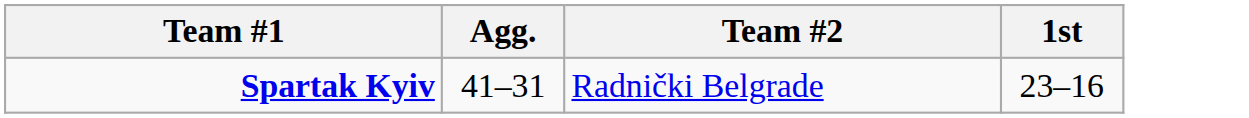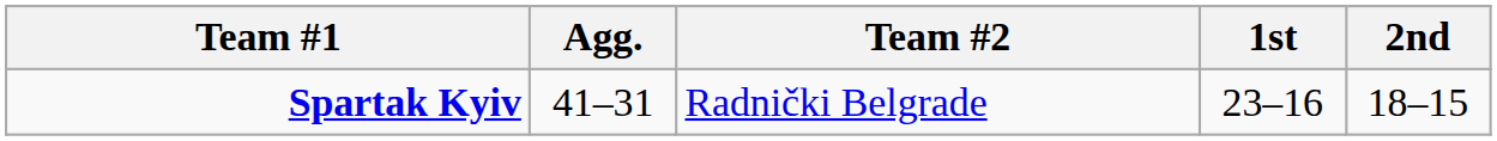+ column: 2nd | 18–15
